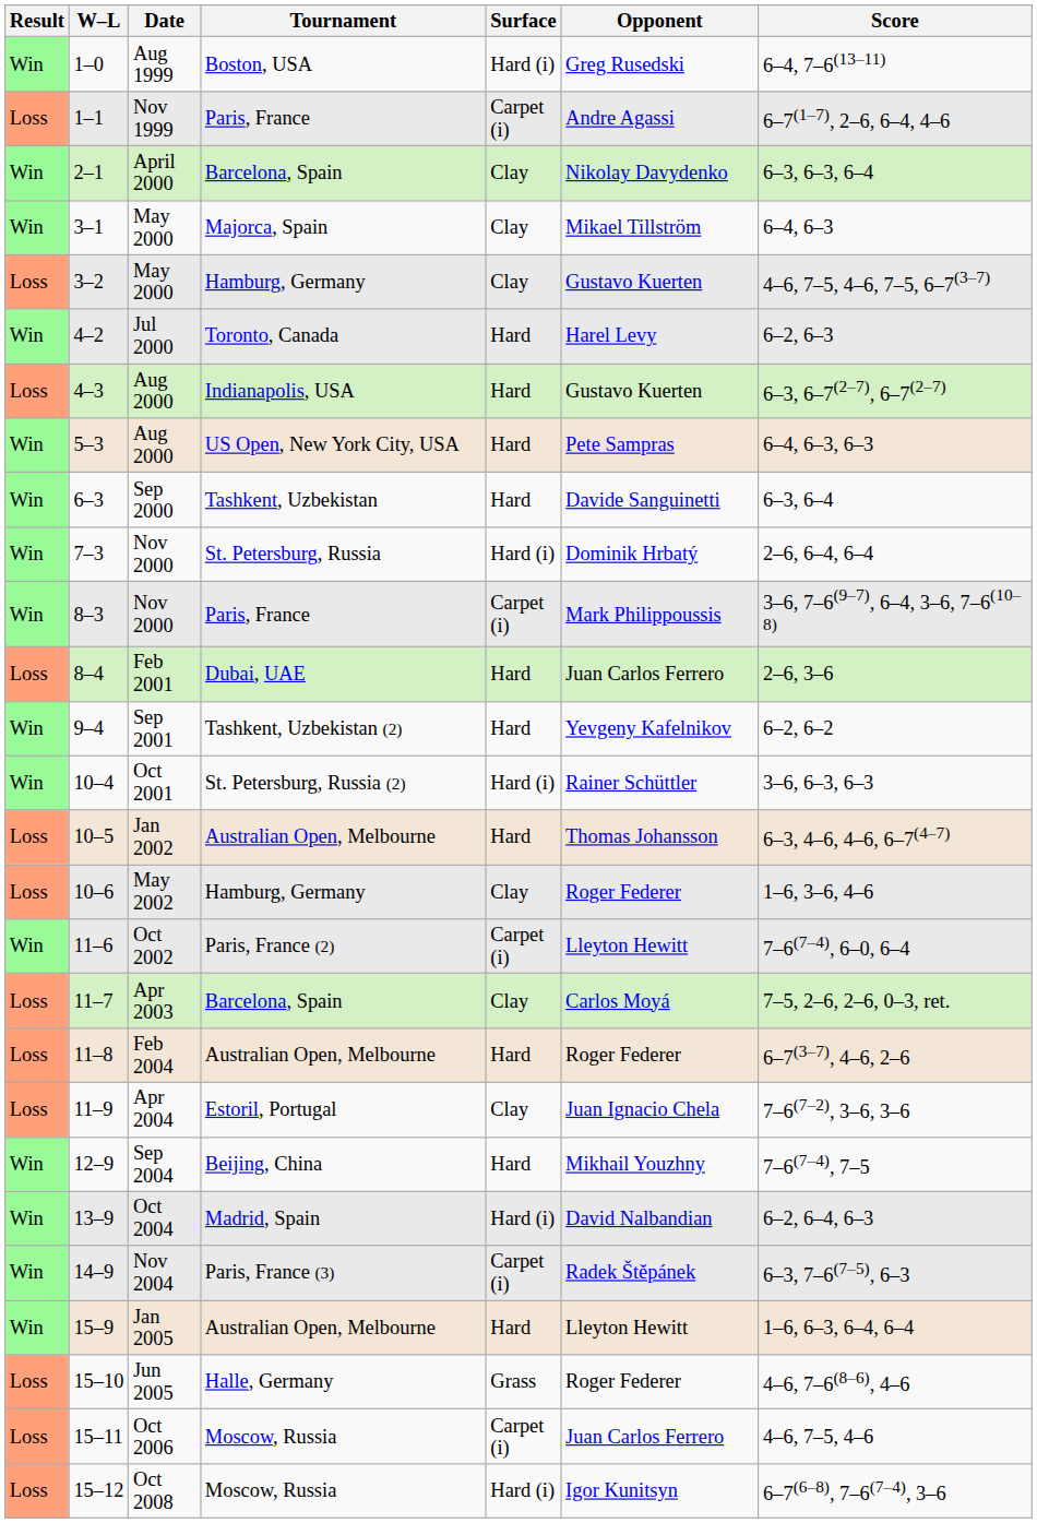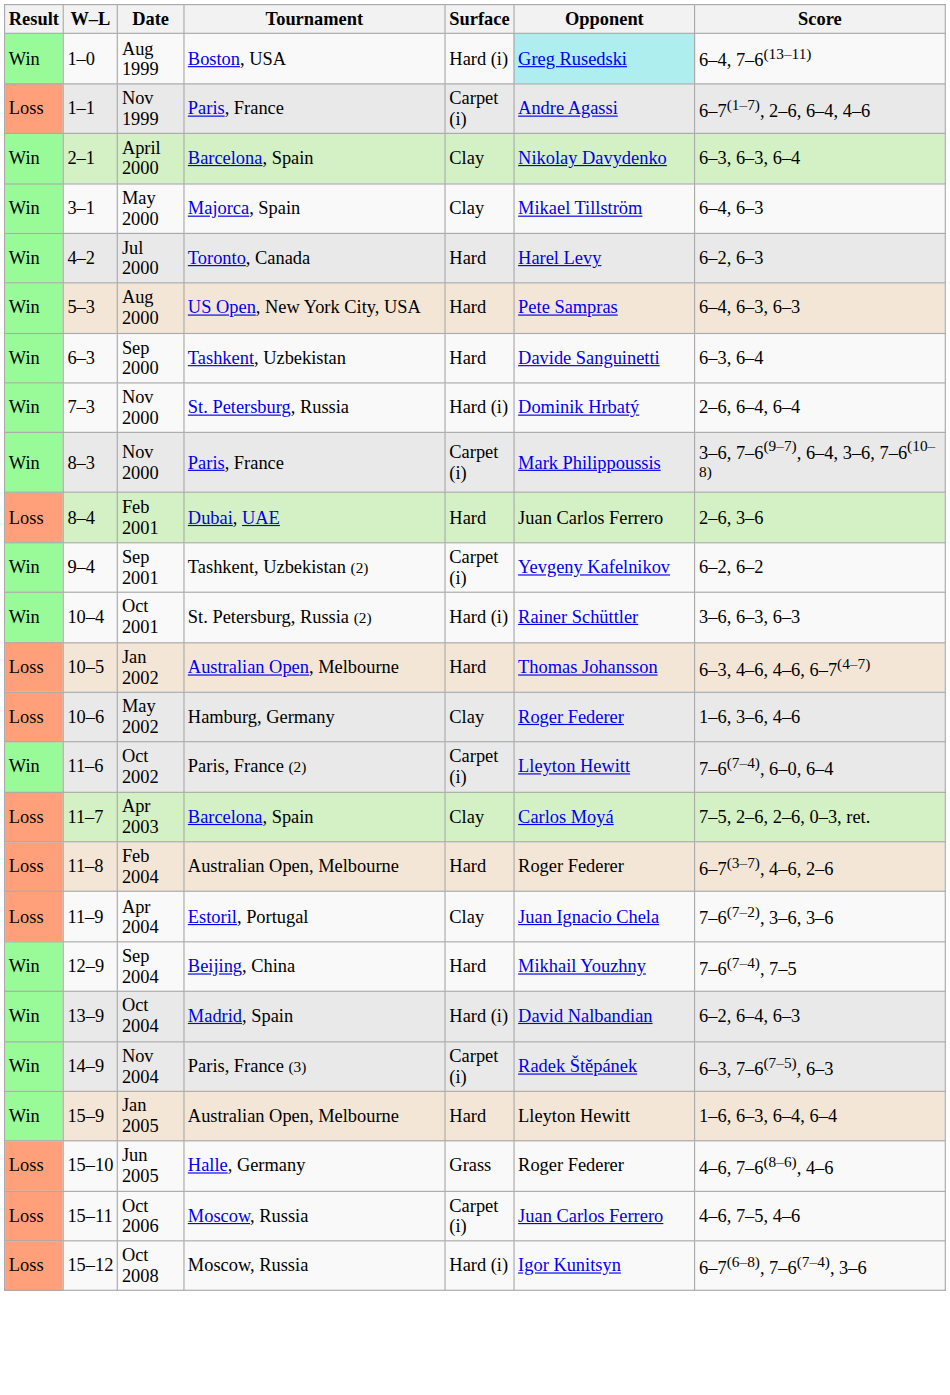1–0 | Opponent: no background -> paleturquoise background
- row: Loss | 3–2 | May 2000 | Hamburg, Germany | Clay | Gustavo Kuerten | 4–6, 7–5, 4–6, 7–5, 6–7(3–7)
- row: Loss | 4–3 | Aug 2000 | Indianapolis, USA | Hard | Gustavo Kuerten | 6–3, 6–7(2–7), 6–7(2–7)
9–4 | Surface: Hard -> Carpet (i)
